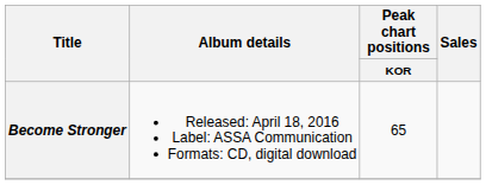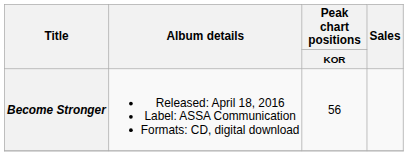Become Stronger | Peak chart positions / KOR: 65 -> 56
